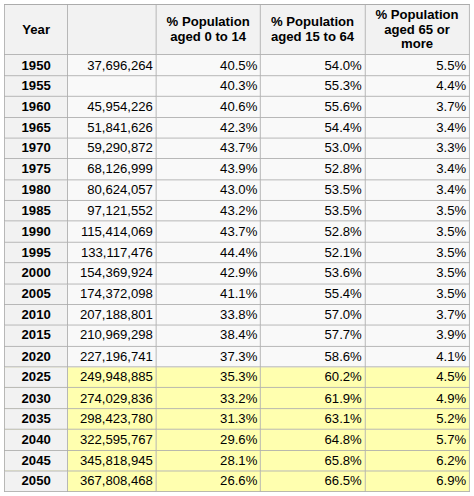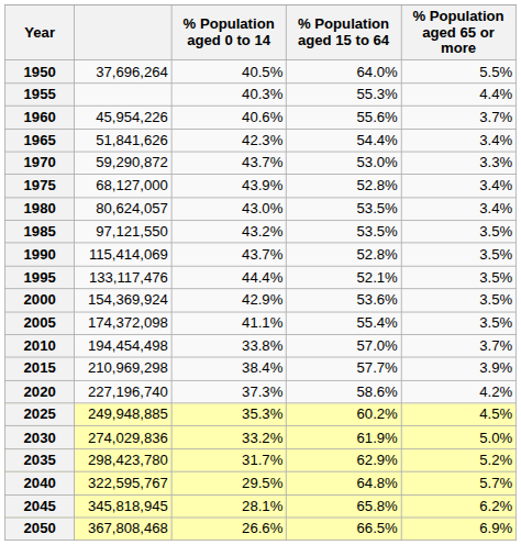1950 | % Population aged 15 to 64: 54.0% -> 64.0%
1975 | column 2: 68,126,999 -> 68,127,000
1985 | column 2: 97,121,552 -> 97,121,550
2010 | column 2: 207,188,801 -> 194,454,498
2020 | column 2: 227,196,741 -> 227,196,740
2020 | % Population aged 65 or more: 4.1% -> 4.2%
2030 | % Population aged 65 or more: 4.9% -> 5.0%
2035 | % Population aged 0 to 14: 31.3% -> 31.7%
2035 | % Population aged 15 to 64: 63.1% -> 62.9%
2040 | % Population aged 0 to 14: 29.6% -> 29.5%
